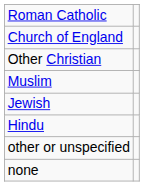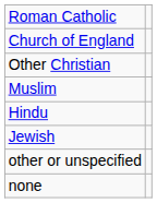rows swapped: Jewish <-> Hindu
